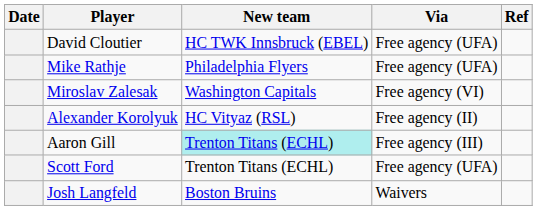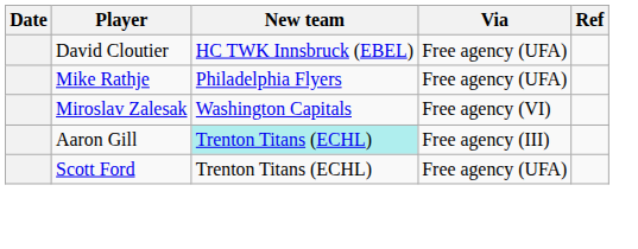- row: Alexander Korolyuk | HC Vityaz (RSL) | Free agency (II)
- row: Josh Langfeld | Boston Bruins | Waivers
